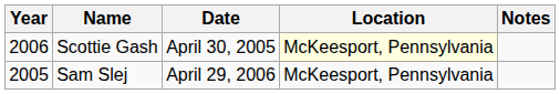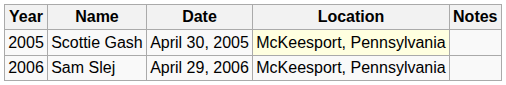Scottie Gash | Year: 2006 -> 2005
Sam Slej | Year: 2005 -> 2006
